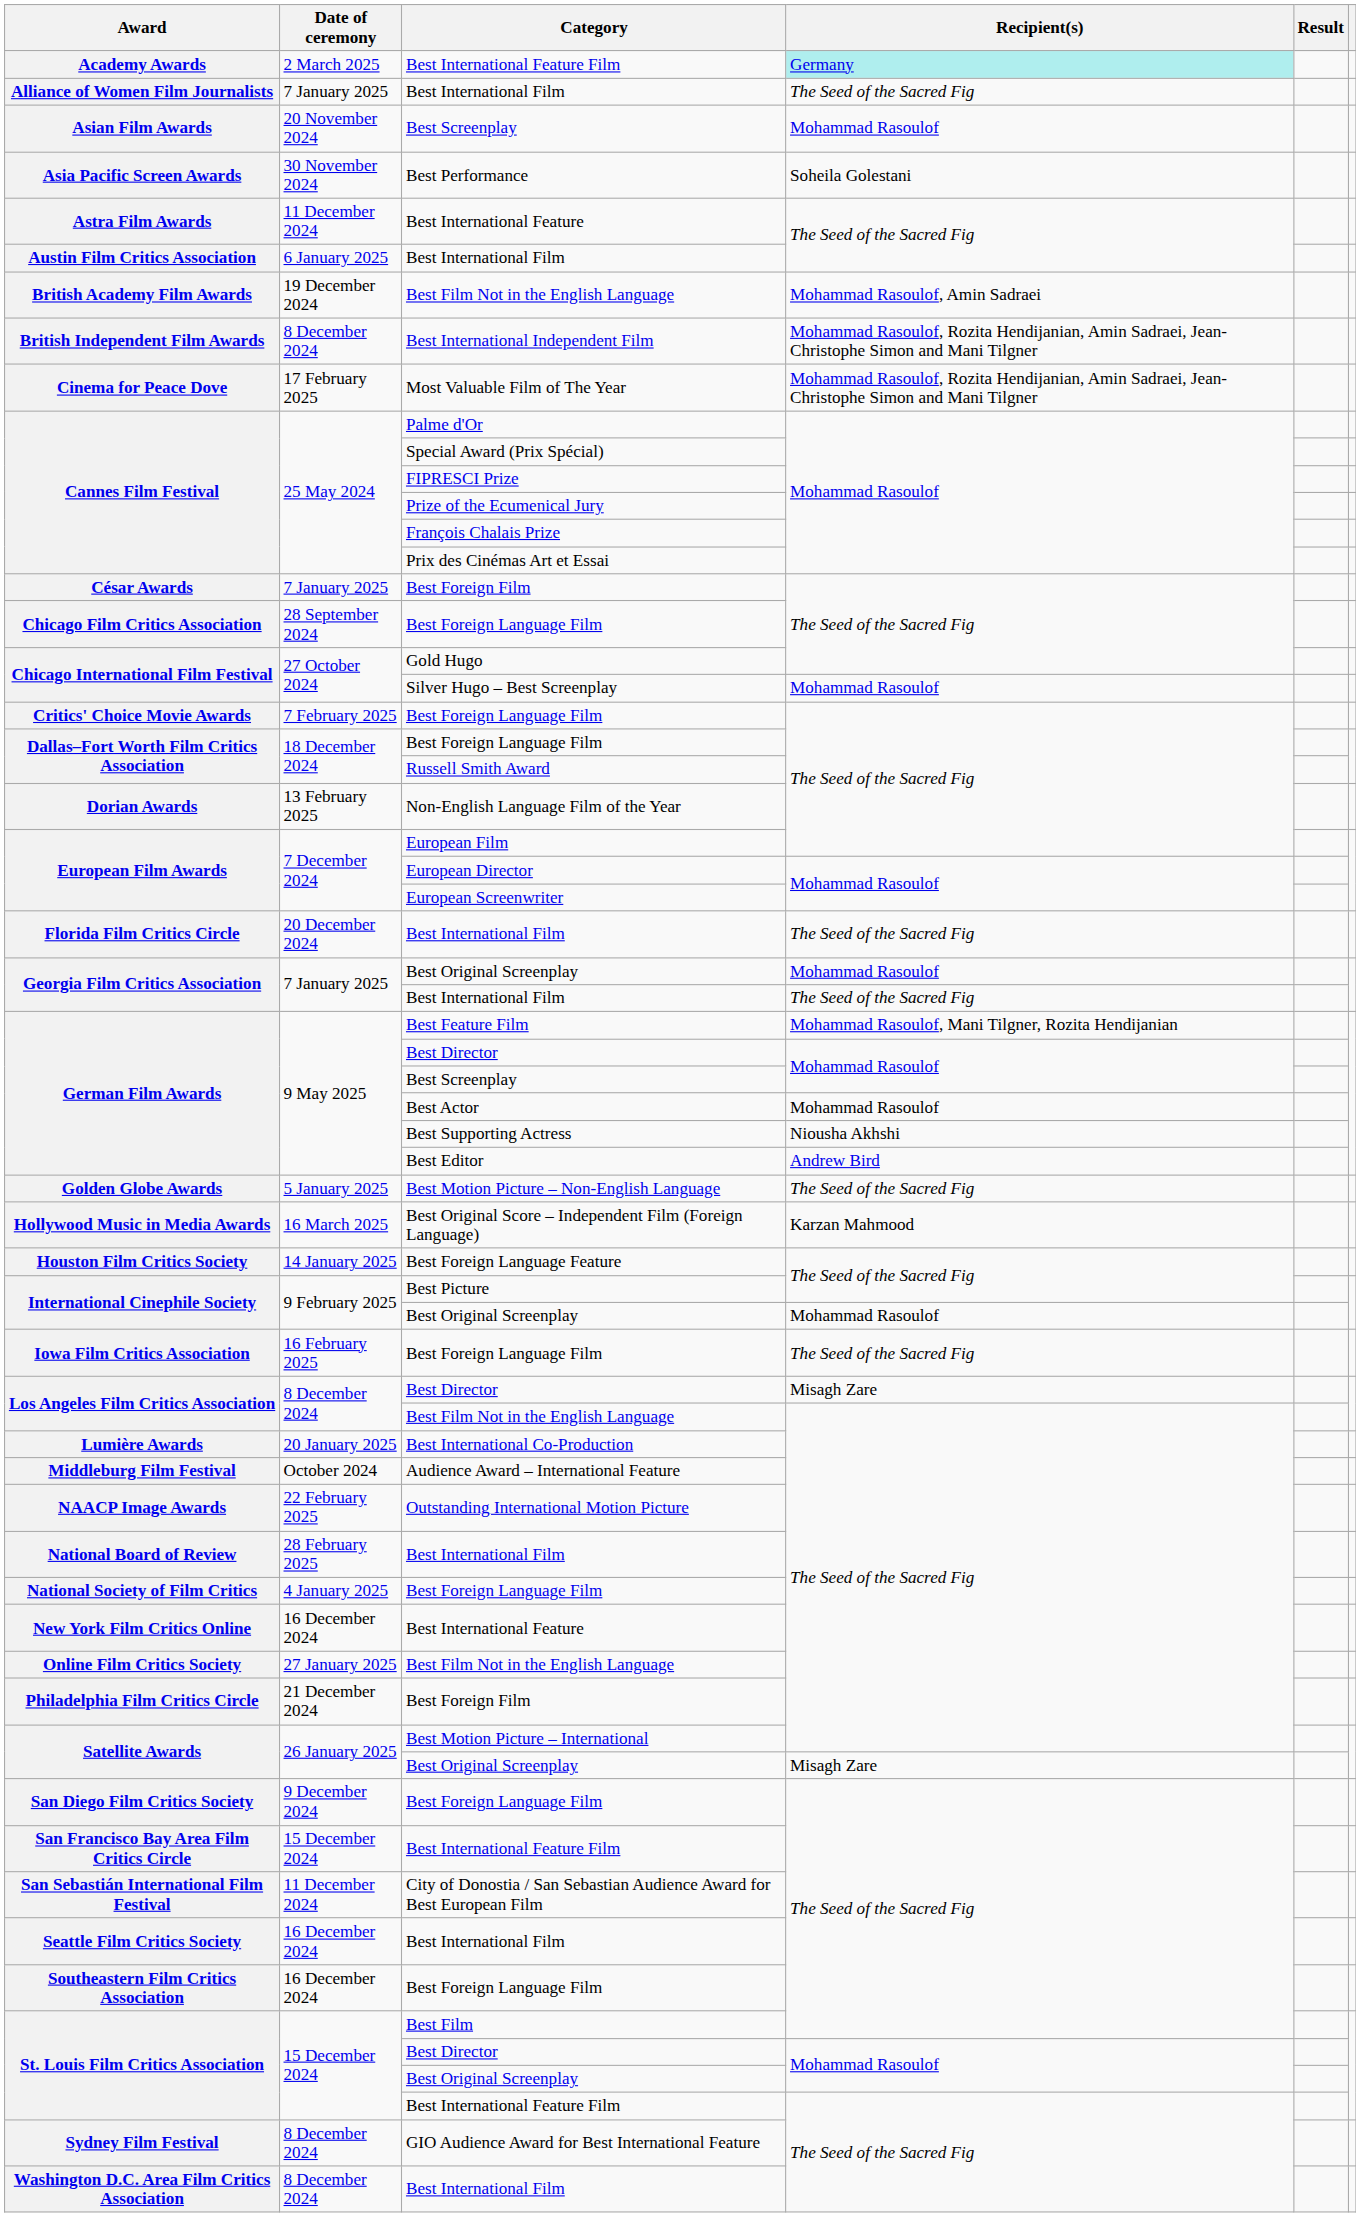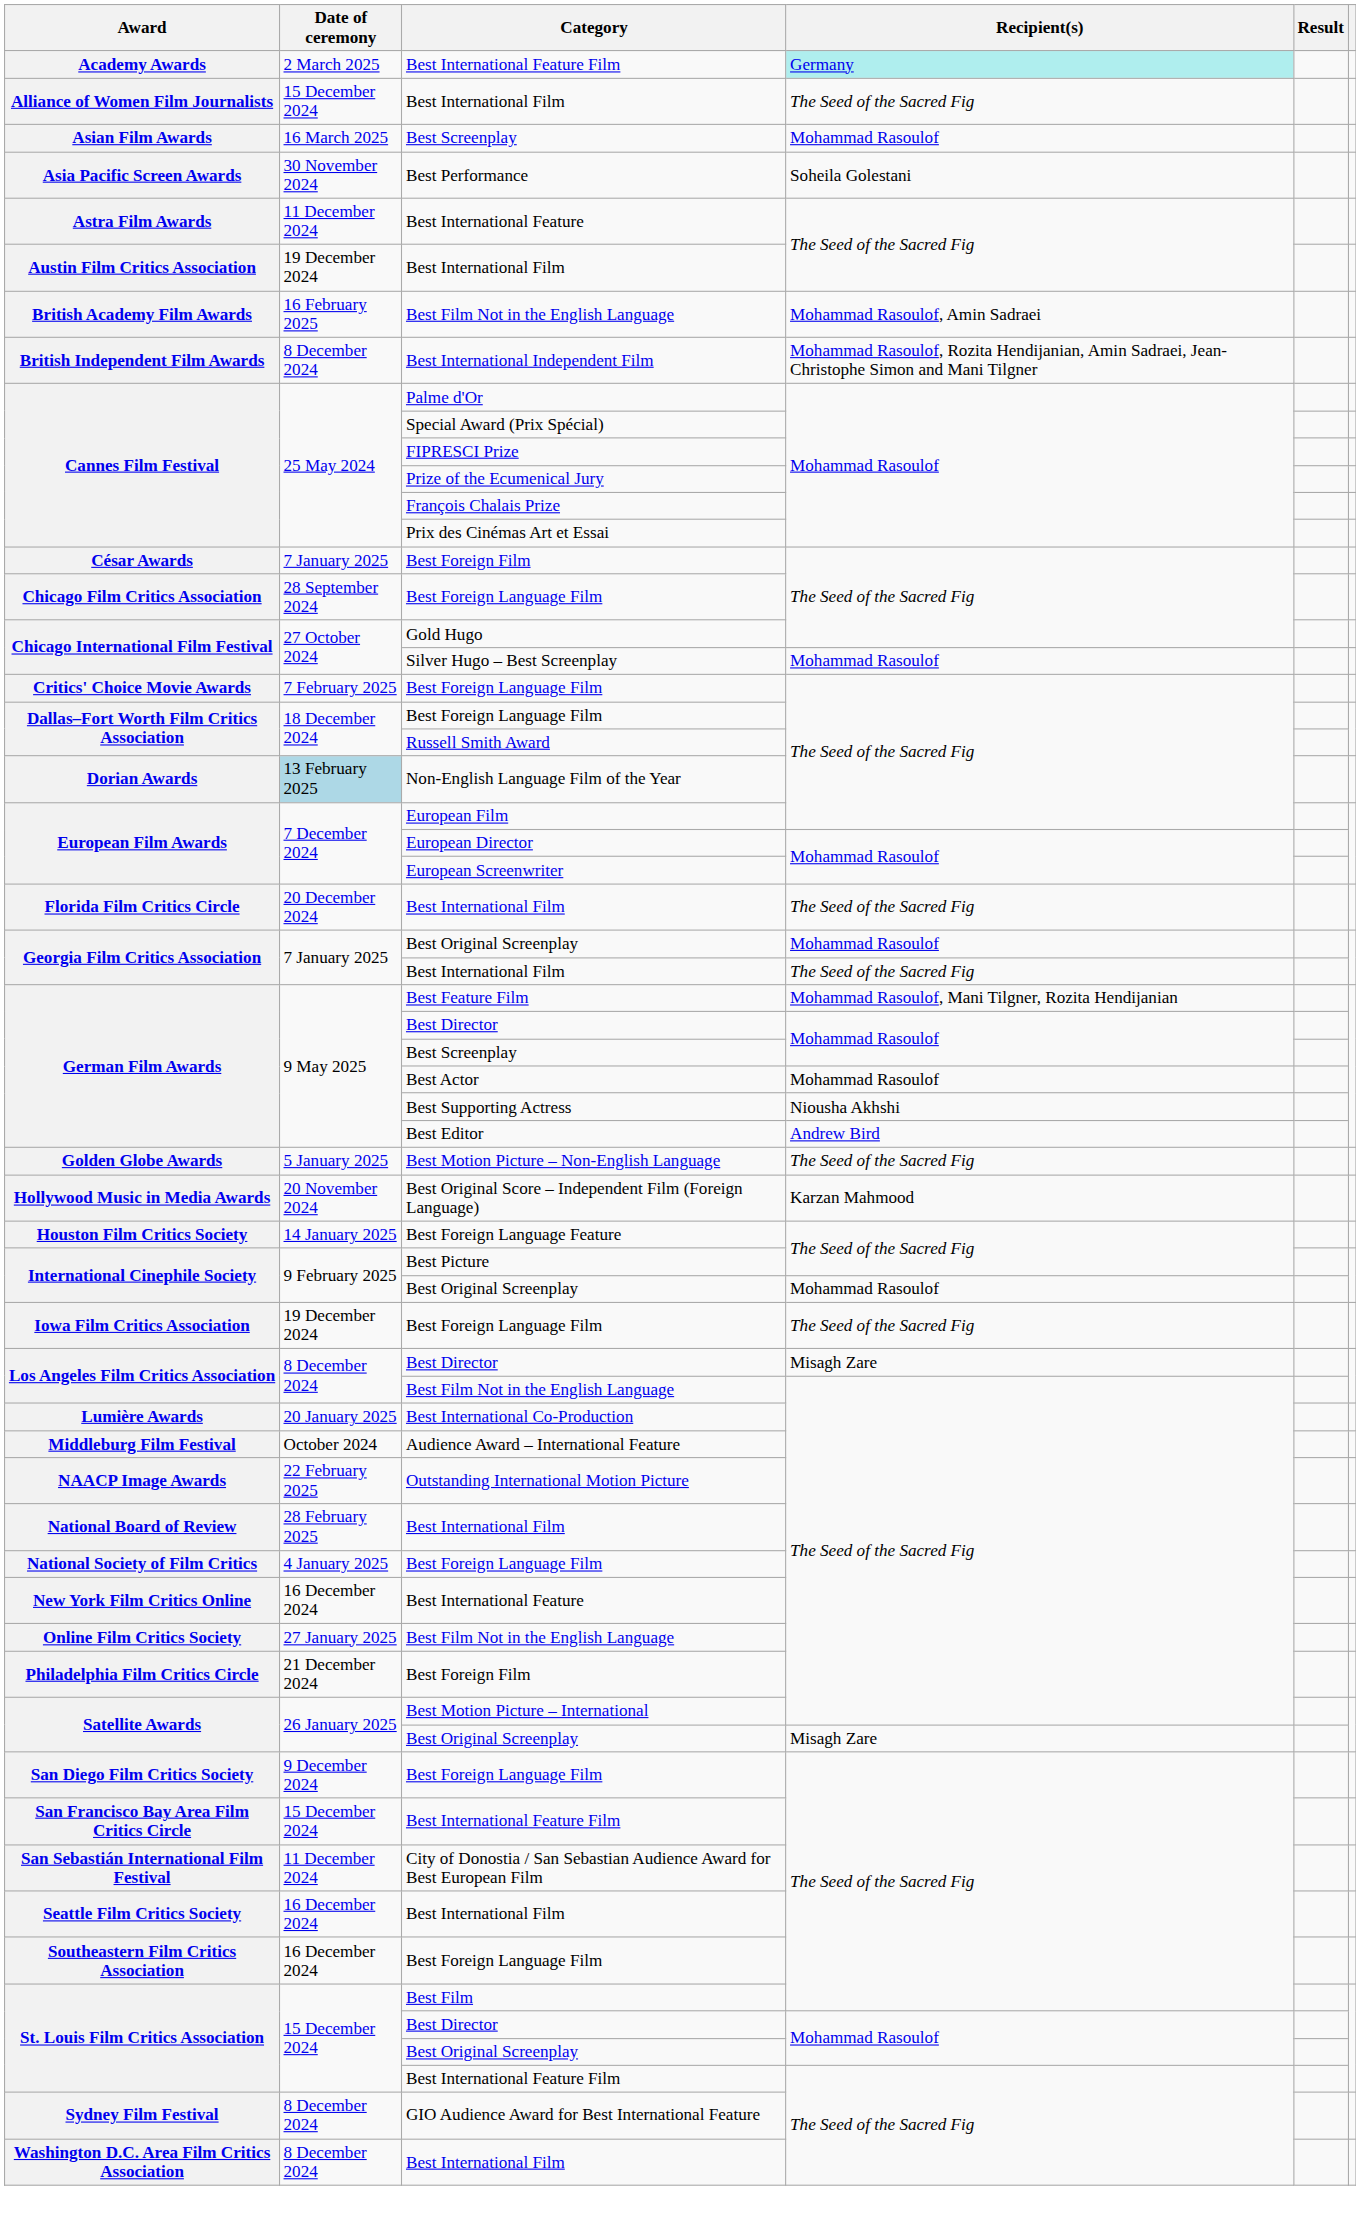Alliance of Women Film Journalists | Date of ceremony: 7 January 2025 -> 15 December 2024
Asian Film Awards | Date of ceremony: 20 November 2024 -> 16 March 2025
Austin Film Critics Association | Date of ceremony: 6 January 2025 -> 19 December 2024
British Academy Film Awards | Date of ceremony: 19 December 2024 -> 16 February 2025
- row: Cinema for Peace Dove | 17 February 2025 | Most Valuable Film of The Year | Mohammad Rasoulof, Rozita Hendijanian, Amin Sadraei, Jean-Christophe Simon and Mani Tilgner
Dorian Awards | Date of ceremony: no background -> lightblue background
Hollywood Music in Media Awards | Date of ceremony: 16 March 2025 -> 20 November 2024
Iowa Film Critics Association | Date of ceremony: 16 February 2025 -> 19 December 2024
